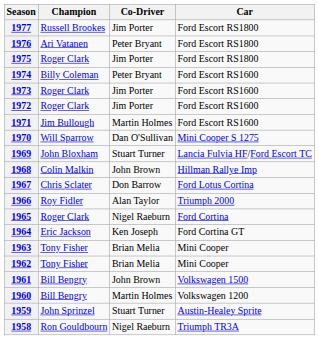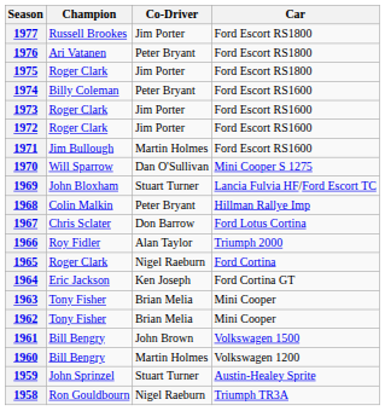1968 | Co-Driver: John Brown -> Peter Bryant
